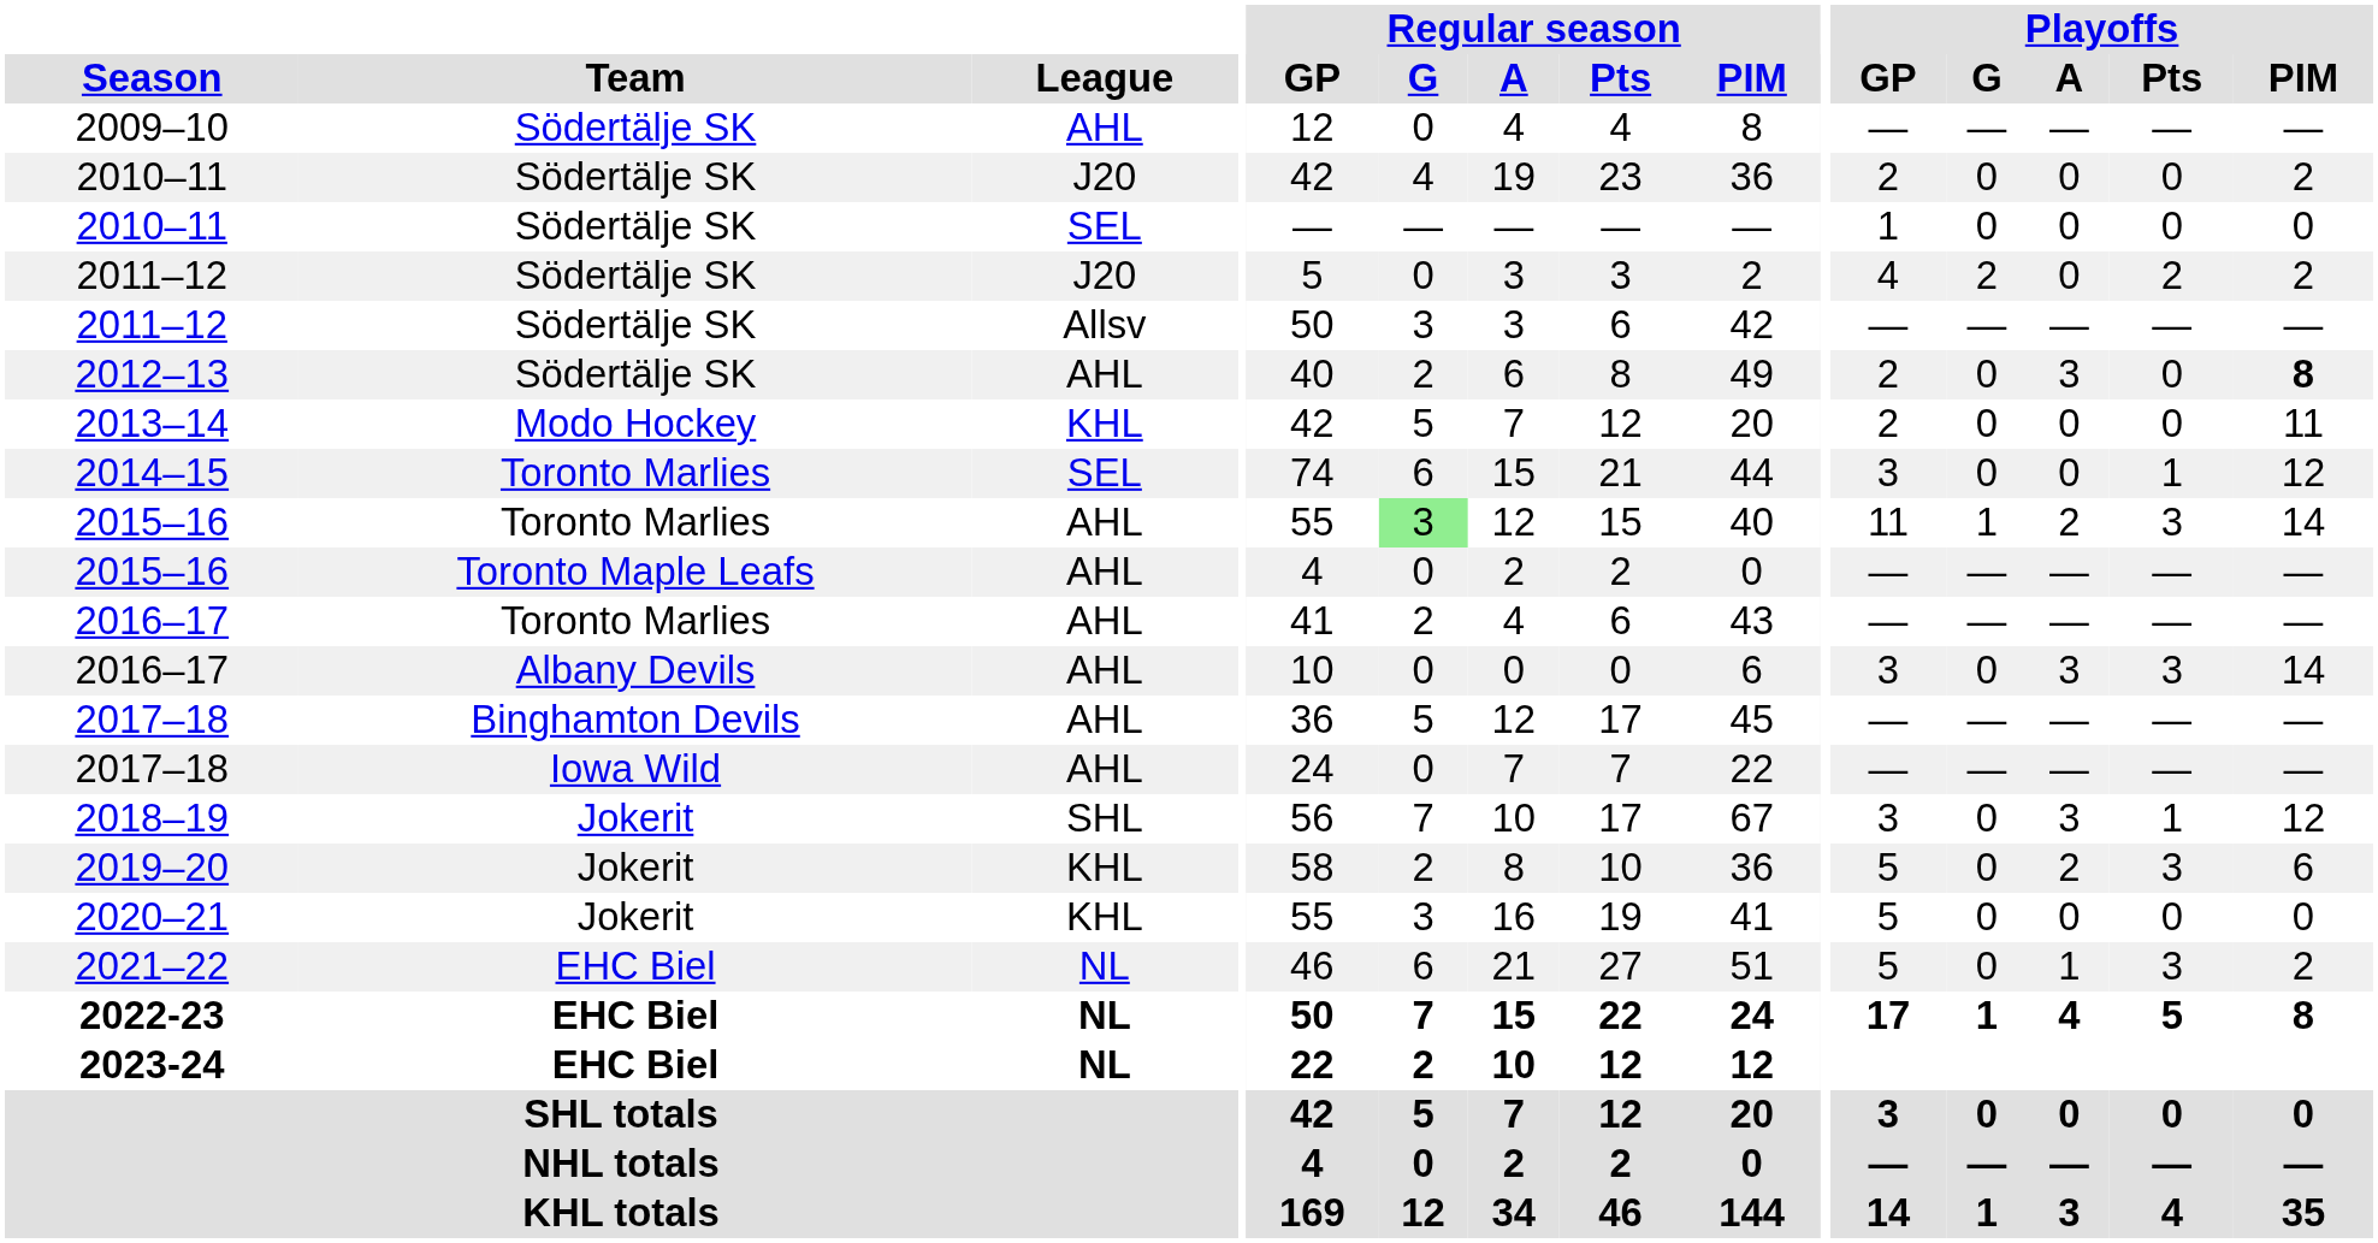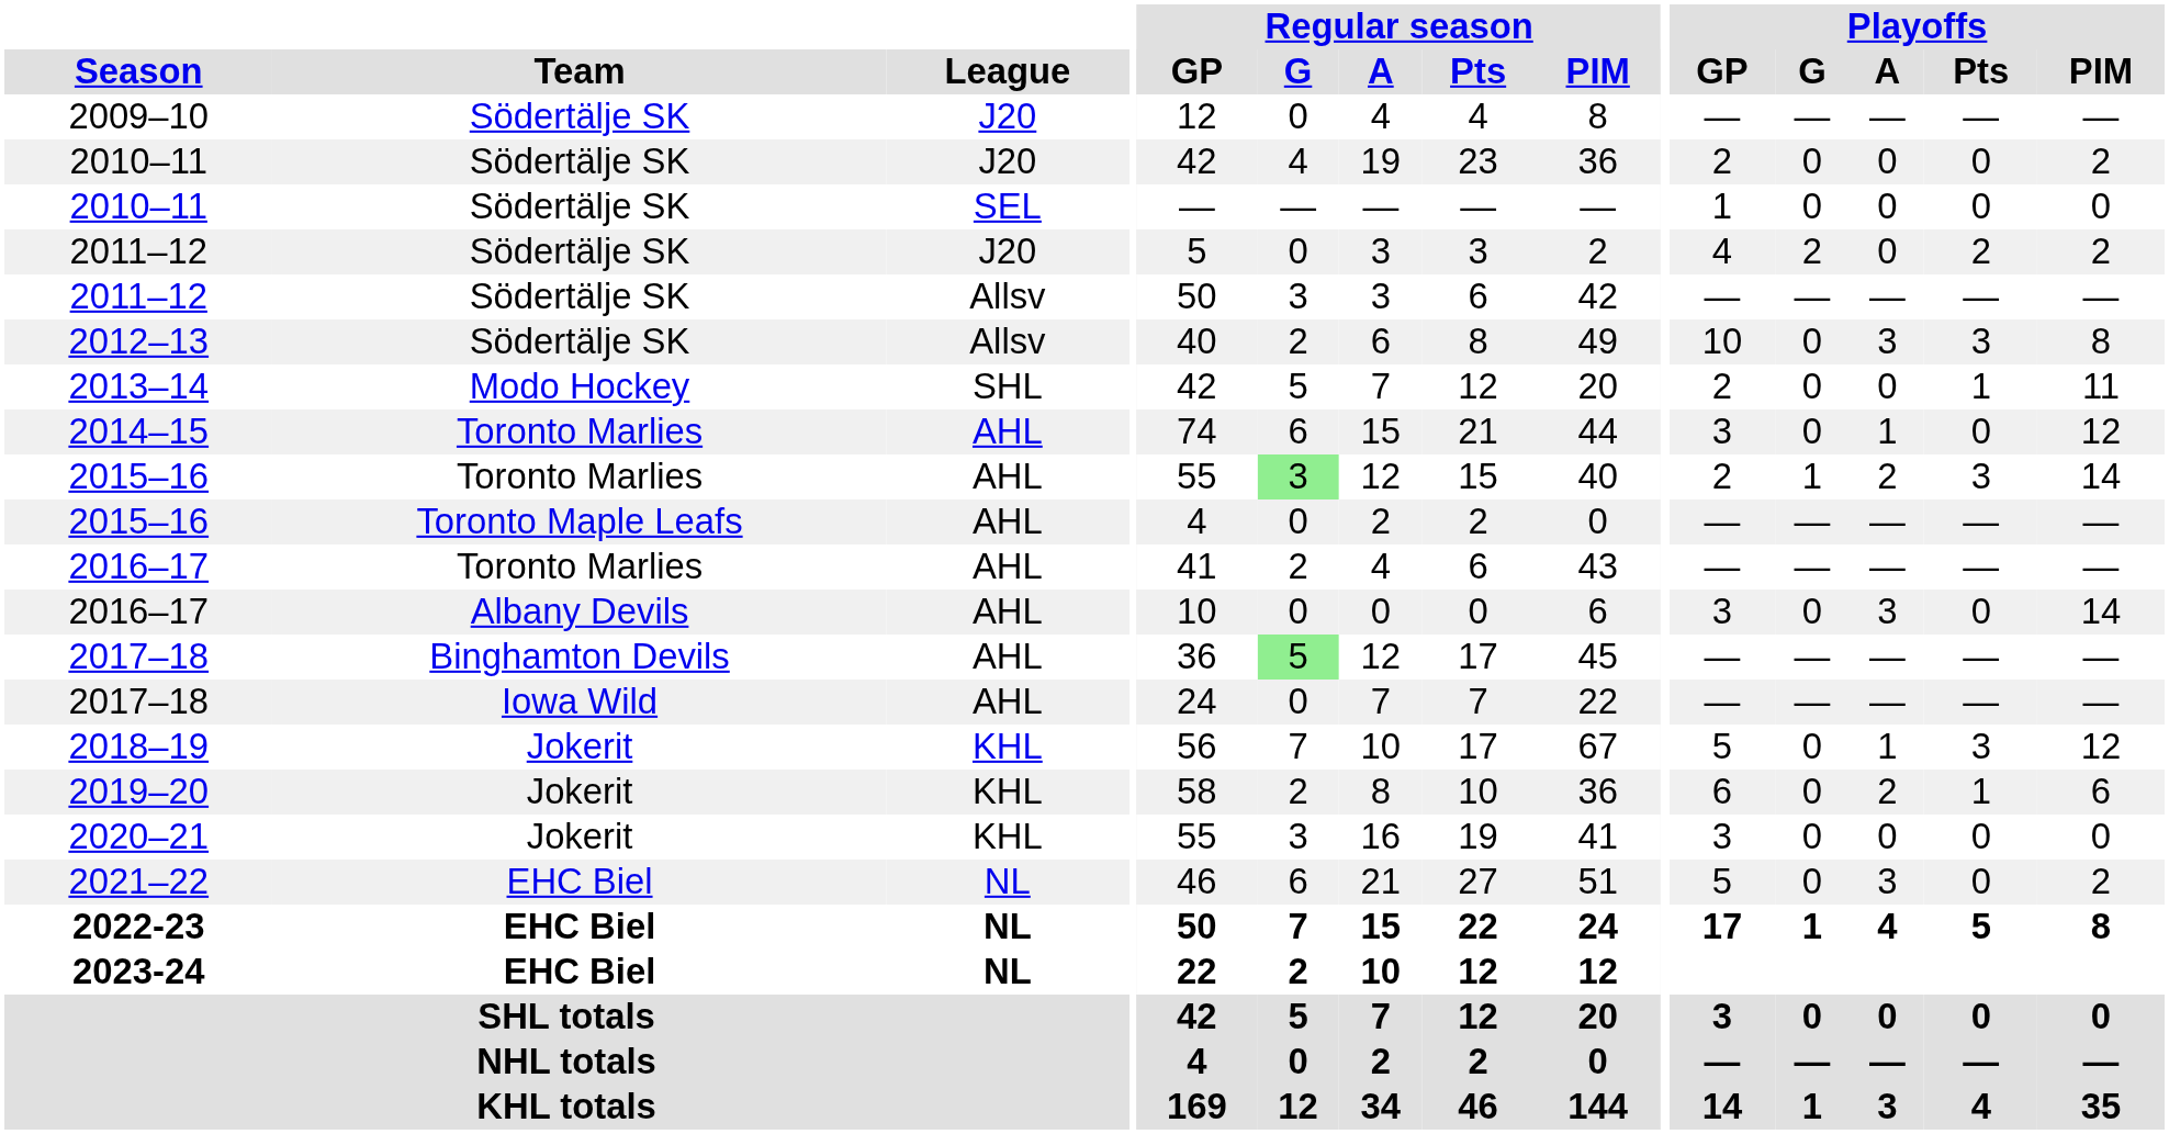2009–10 | League: AHL -> J20
2012–13 | League: AHL -> Allsv
2012–13 | Playoffs / GP: 2 -> 10
2012–13 | Playoffs / Pts: 0 -> 3
2012–13 | Playoffs / PIM: bold -> normal
2013–14 | League: KHL -> SHL
2013–14 | Playoffs / Pts: 0 -> 1
2014–15 | League: SEL -> AHL
2014–15 | Playoffs / A: 0 -> 1
2014–15 | Playoffs / Pts: 1 -> 0
2015–16 / Toronto Marlies | Playoffs / GP: 11 -> 2
2016–17 / Albany Devils | Playoffs / Pts: 3 -> 0
2017–18 / Binghamton Devils | Regular season / G: no background -> lightgreen background
2018–19 | League: SHL -> KHL
2018–19 | Playoffs / GP: 3 -> 5
2018–19 | Playoffs / A: 3 -> 1
2018–19 | Playoffs / Pts: 1 -> 3
2019–20 | Playoffs / GP: 5 -> 6
2019–20 | Playoffs / Pts: 3 -> 1
2020–21 | Playoffs / GP: 5 -> 3
2021–22 | Playoffs / A: 1 -> 3
2021–22 | Playoffs / Pts: 3 -> 0
